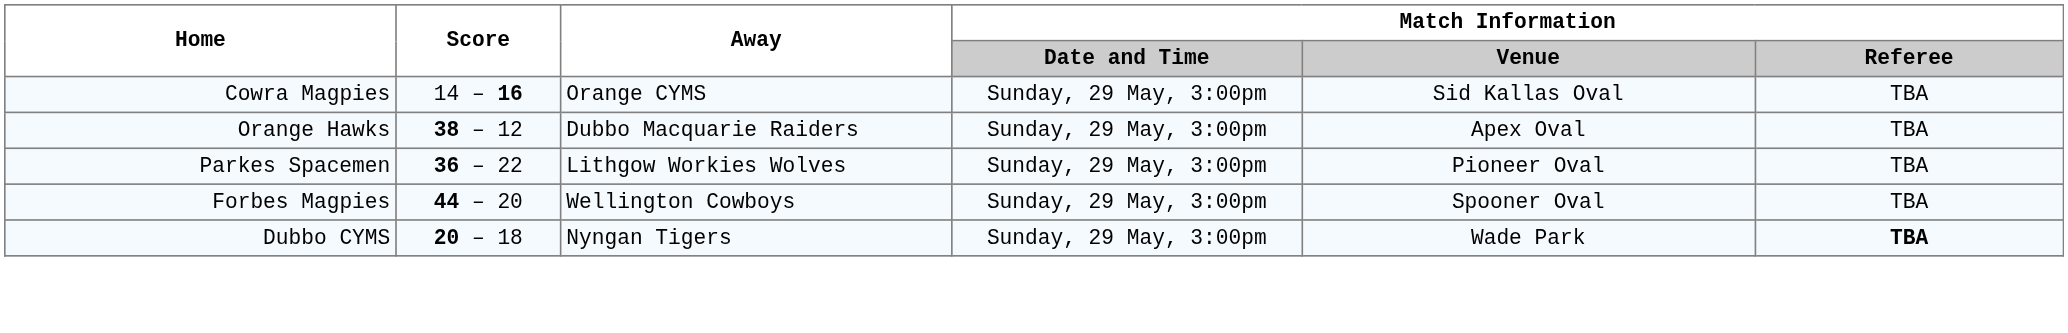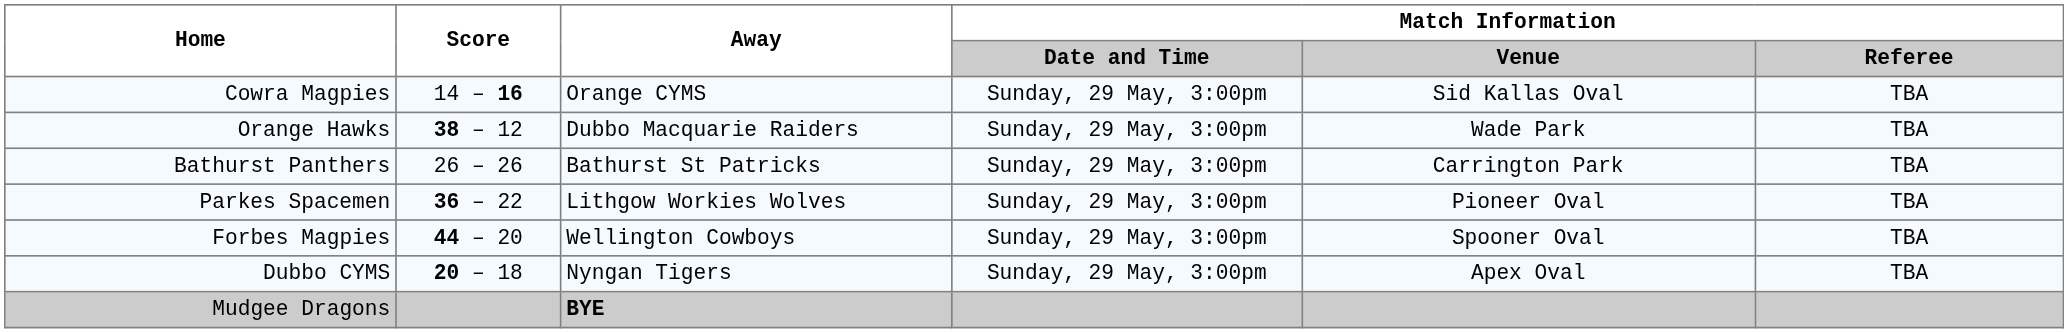Orange Hawks | Match Information / Venue: Apex Oval -> Wade Park
+ row: Bathurst Panthers | 26 – 26 | Bathurst St Patricks | Sunday, 29 May, 3:00pm | Carrington Park | TBA
Dubbo CYMS | Match Information / Venue: Wade Park -> Apex Oval
Dubbo CYMS | Match Information / Referee: bold -> normal
+ row: Mudgee Dragons | BYE
